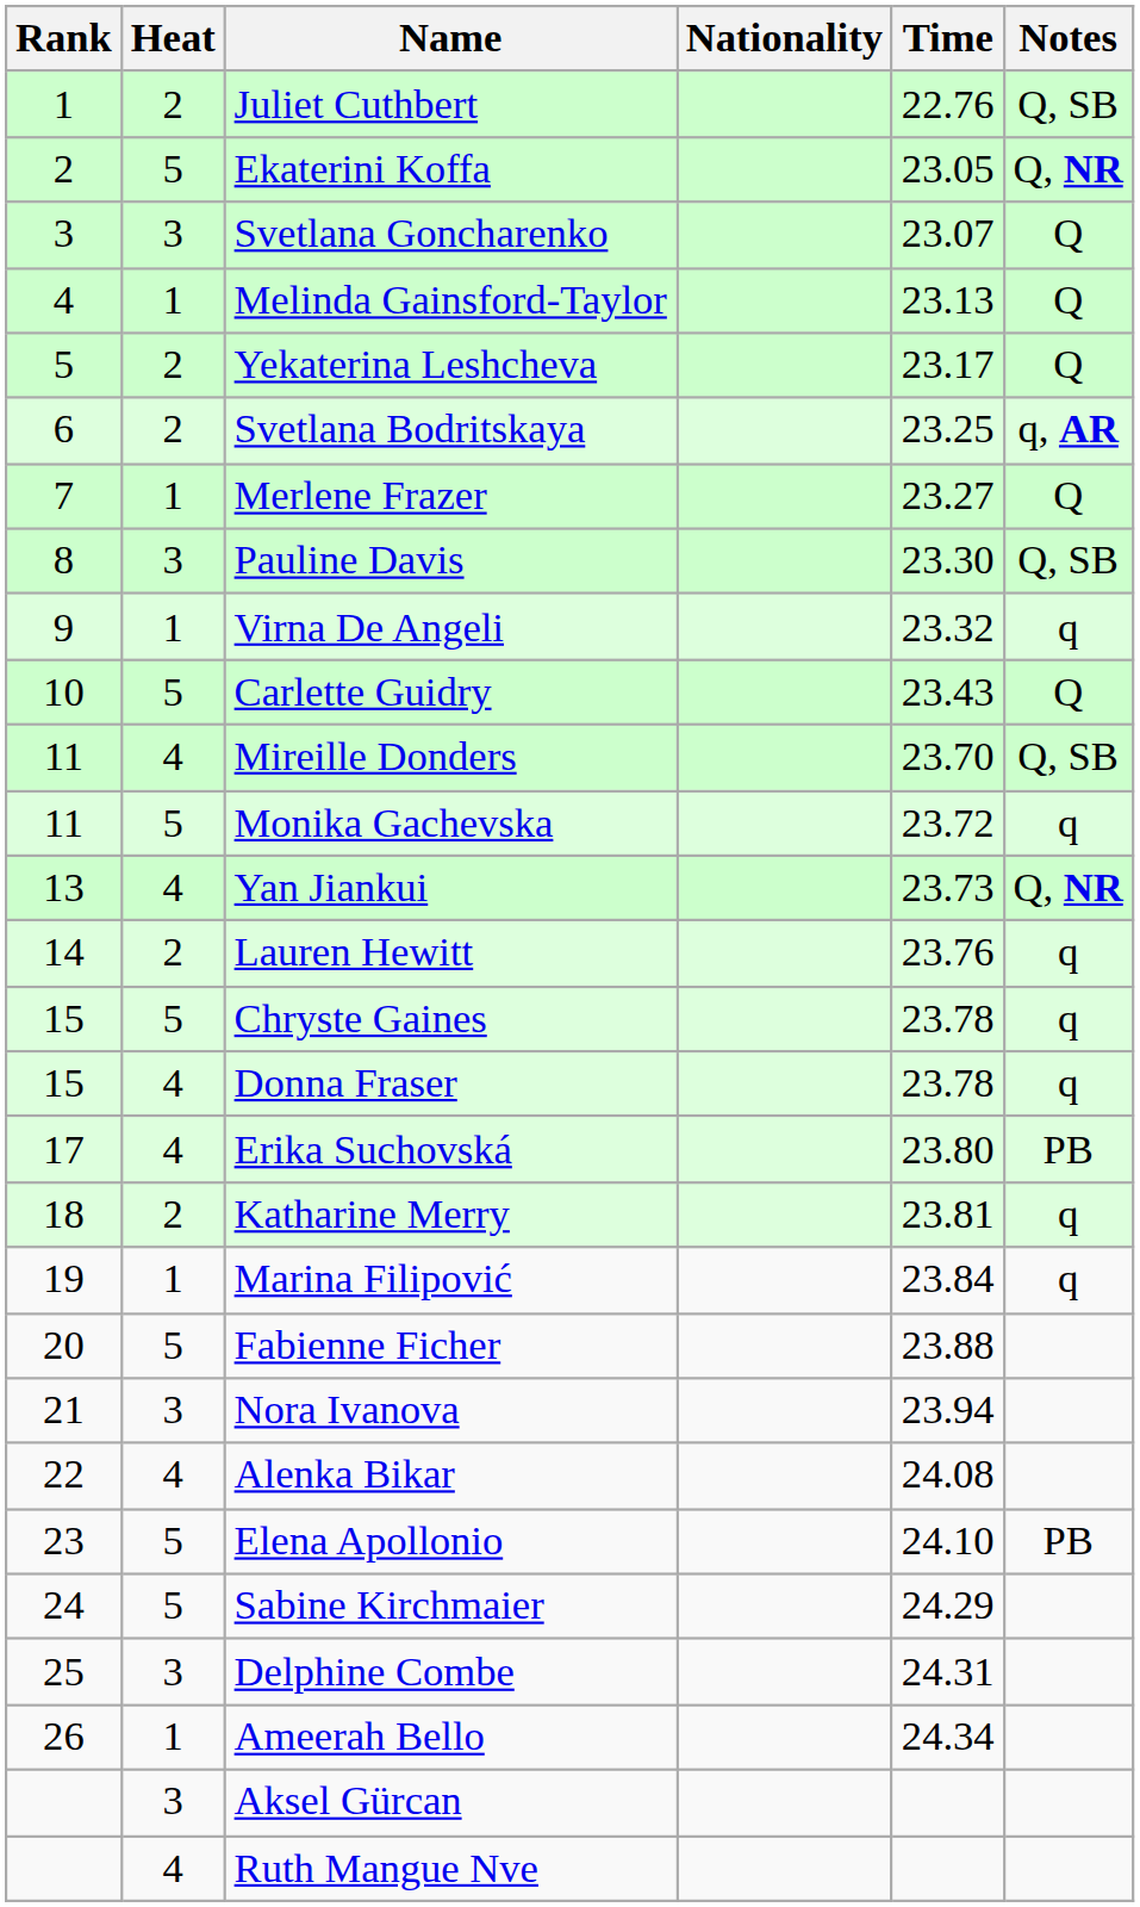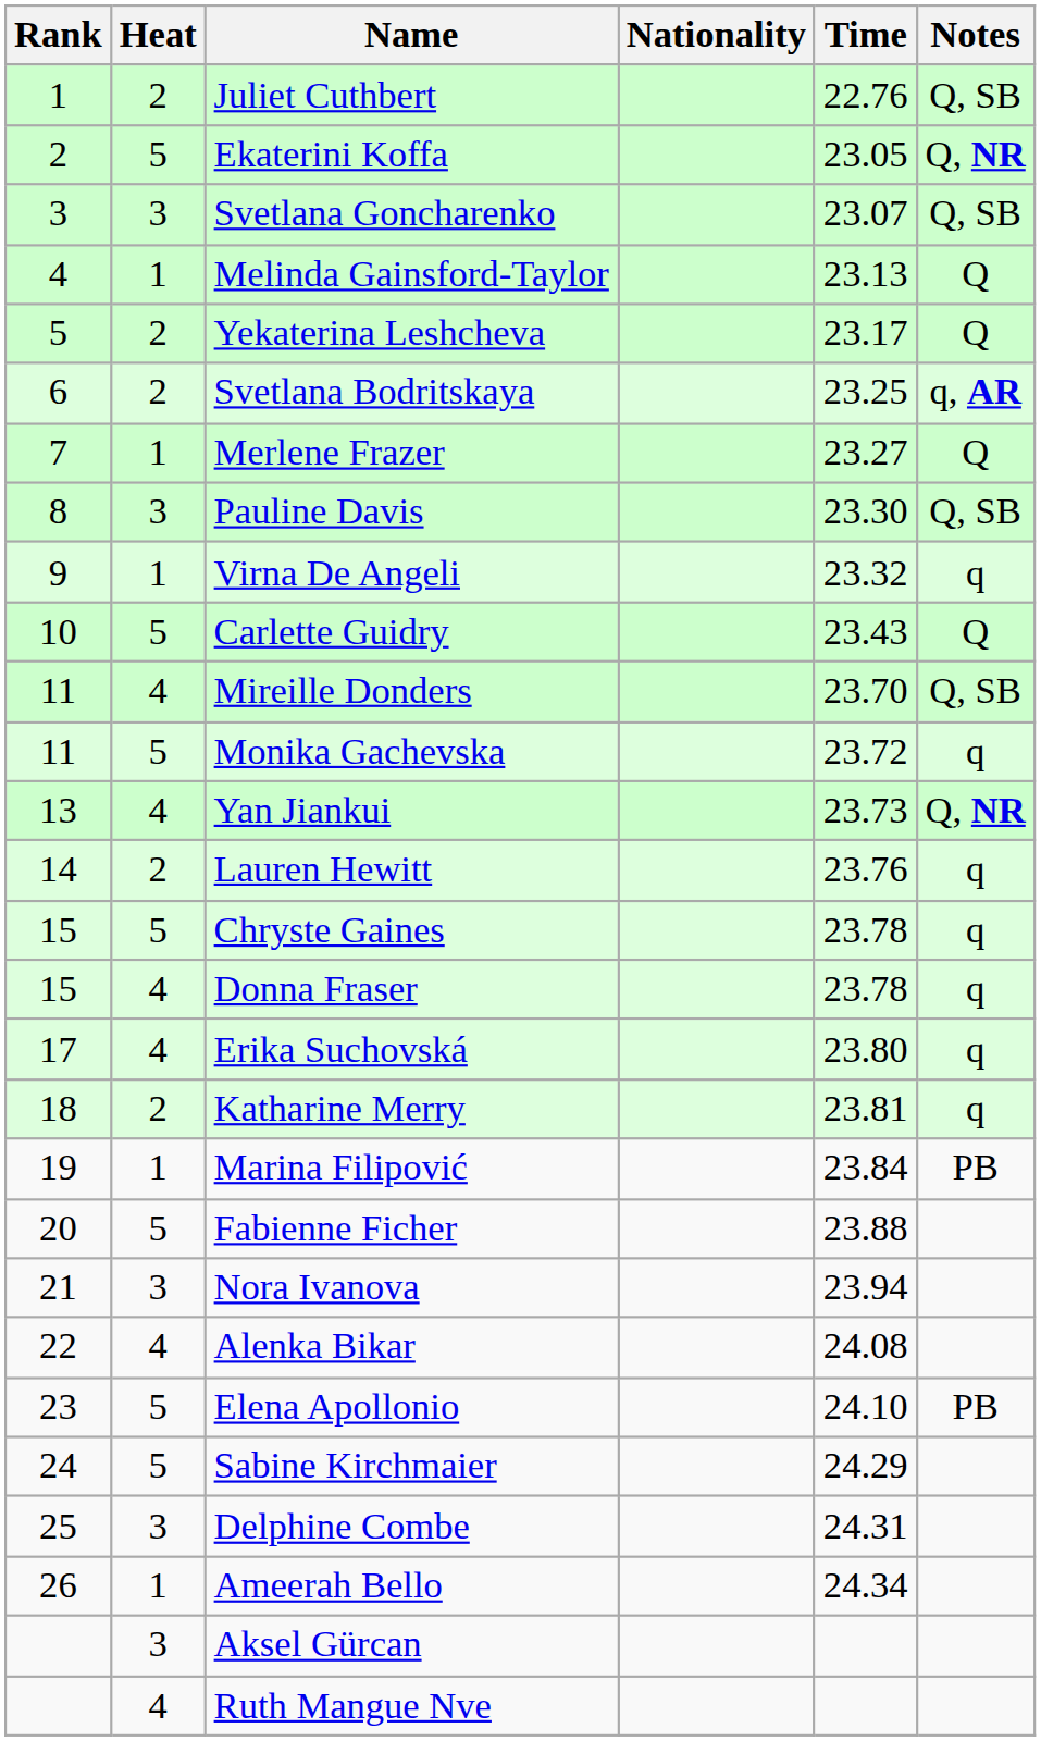Svetlana Goncharenko | Notes: Q -> Q, SB
Erika Suchovská | Notes: PB -> q
Marina Filipović | Notes: q -> PB
